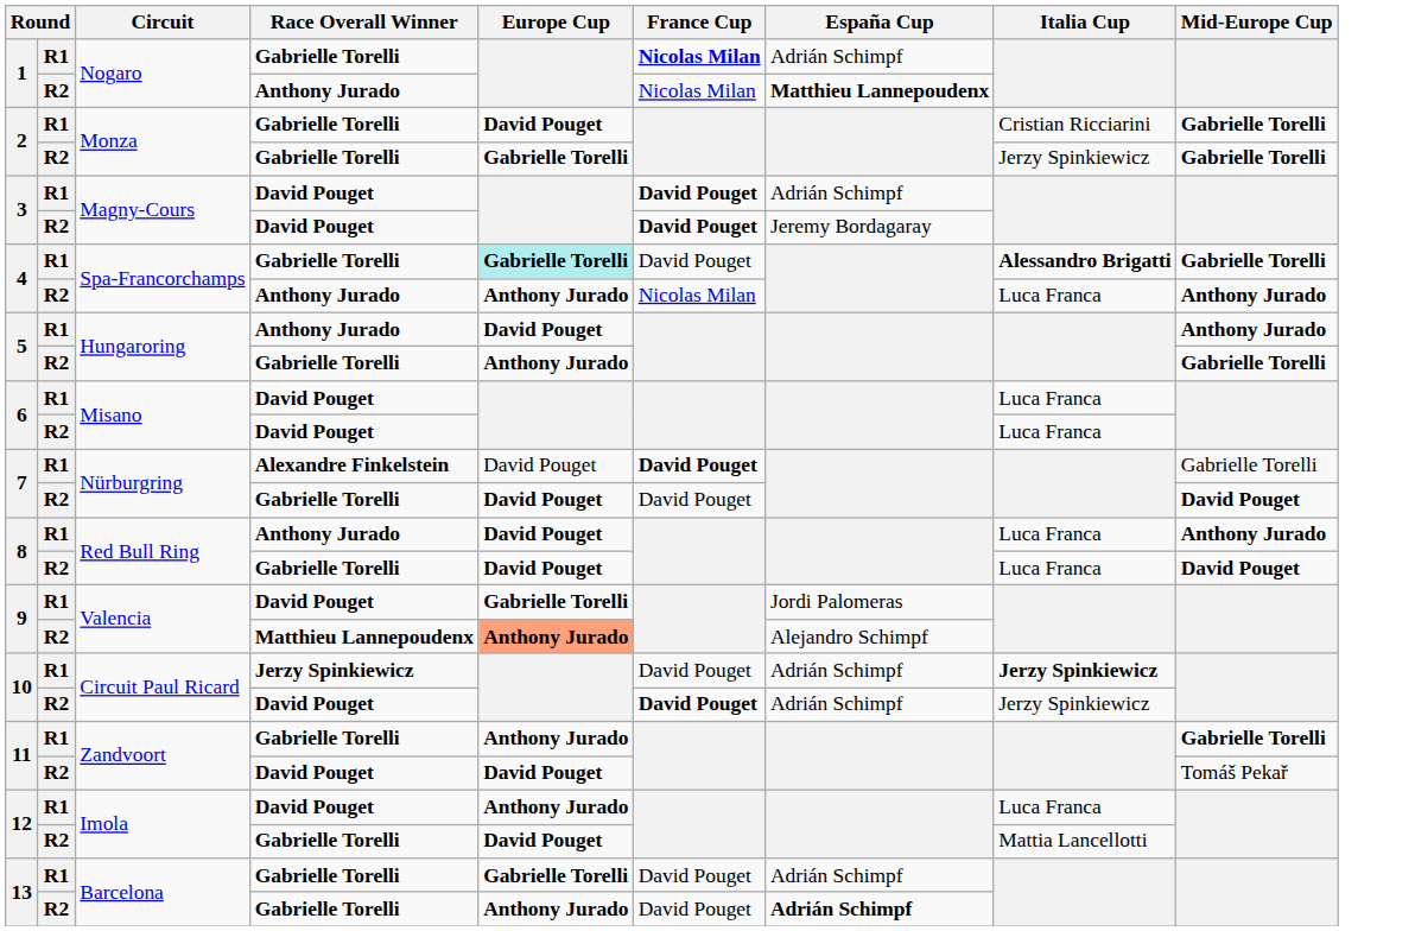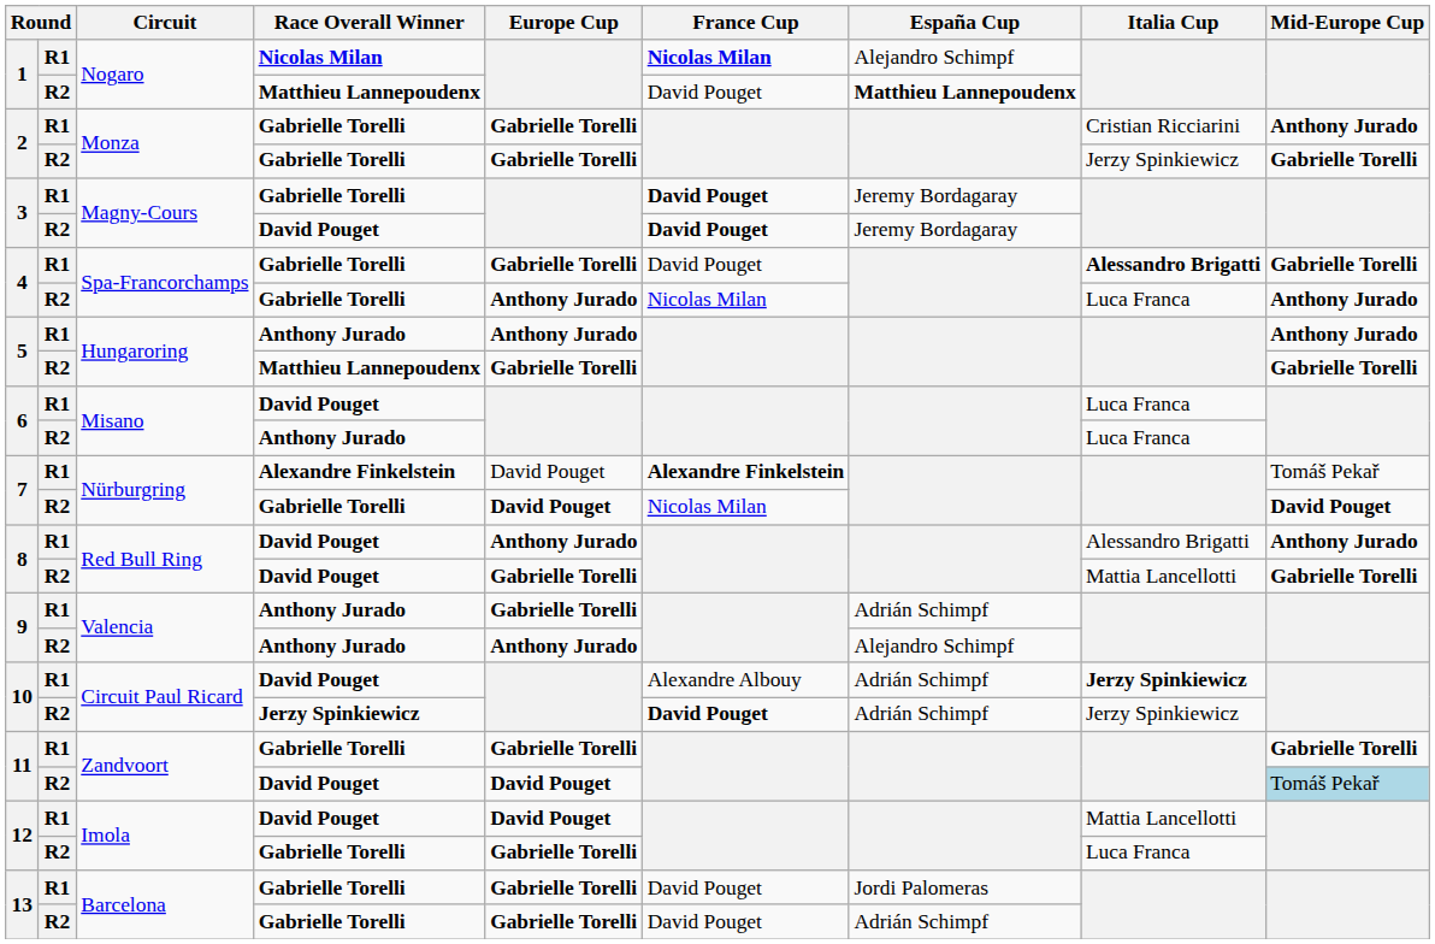1 / R1 | Race Overall Winner: Gabrielle Torelli -> Nicolas Milan
1 / R1 | España Cup: Adrián Schimpf -> Alejandro Schimpf
1 / R2 | Race Overall Winner: Anthony Jurado -> Matthieu Lannepoudenx
1 / R2 | France Cup: Nicolas Milan -> David Pouget
2 / R1 | Europe Cup: David Pouget -> Gabrielle Torelli
2 / R1 | Mid-Europe Cup: Gabrielle Torelli -> Anthony Jurado
3 / R1 | Race Overall Winner: David Pouget -> Gabrielle Torelli
3 / R1 | España Cup: Adrián Schimpf -> Jeremy Bordagaray
4 / R1 | Europe Cup: paleturquoise background -> no background
4 / R2 | Race Overall Winner: Anthony Jurado -> Gabrielle Torelli
5 / R1 | Europe Cup: David Pouget -> Anthony Jurado
5 / R2 | Race Overall Winner: Gabrielle Torelli -> Matthieu Lannepoudenx
5 / R2 | Europe Cup: Anthony Jurado -> Gabrielle Torelli
6 / R2 | Race Overall Winner: David Pouget -> Anthony Jurado
7 / R1 | France Cup: David Pouget -> Alexandre Finkelstein
7 / R1 | Mid-Europe Cup: Gabrielle Torelli -> Tomáš Pekař
7 / R2 | France Cup: David Pouget -> Nicolas Milan
8 / R1 | Race Overall Winner: Anthony Jurado -> David Pouget
8 / R1 | Europe Cup: David Pouget -> Anthony Jurado
8 / R1 | Italia Cup: Luca Franca -> Alessandro Brigatti
8 / R2 | Race Overall Winner: Gabrielle Torelli -> David Pouget
8 / R2 | Europe Cup: David Pouget -> Gabrielle Torelli
8 / R2 | Italia Cup: Luca Franca -> Mattia Lancellotti
8 / R2 | Mid-Europe Cup: David Pouget -> Gabrielle Torelli
9 / R1 | Race Overall Winner: David Pouget -> Anthony Jurado
9 / R1 | España Cup: Jordi Palomeras -> Adrián Schimpf
9 / R2 | Race Overall Winner: Matthieu Lannepoudenx -> Anthony Jurado
9 / R2 | Europe Cup: lightsalmon background -> no background
10 / R1 | Race Overall Winner: Jerzy Spinkiewicz -> David Pouget
10 / R1 | France Cup: David Pouget -> Alexandre Albouy
10 / R2 | Race Overall Winner: David Pouget -> Jerzy Spinkiewicz
11 / R1 | Europe Cup: Anthony Jurado -> Gabrielle Torelli
11 / R2 | Mid-Europe Cup: no background -> lightblue background
12 / R1 | Europe Cup: Anthony Jurado -> David Pouget
12 / R1 | Italia Cup: Luca Franca -> Mattia Lancellotti
12 / R2 | Europe Cup: David Pouget -> Gabrielle Torelli
12 / R2 | Italia Cup: Mattia Lancellotti -> Luca Franca
13 / R1 | España Cup: Adrián Schimpf -> Jordi Palomeras
13 / R2 | Europe Cup: Anthony Jurado -> Gabrielle Torelli
13 / R2 | España Cup: bold -> normal
